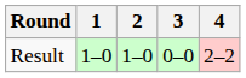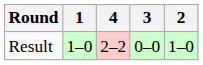columns swapped: 2 <-> 4
